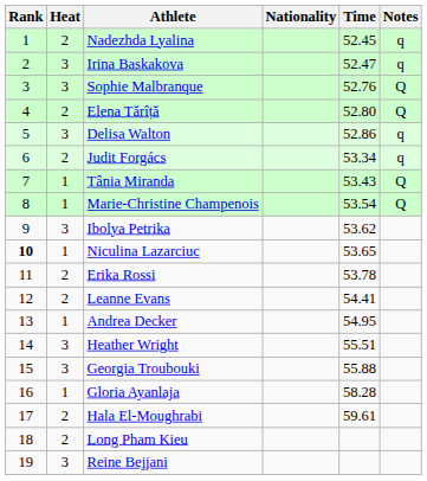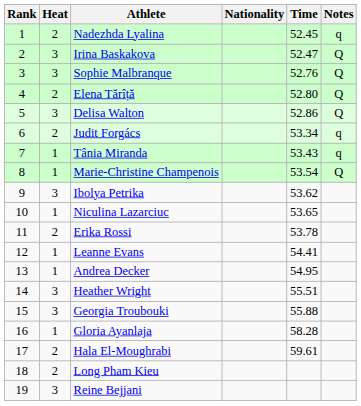Irina Baskakova | Notes: q -> Q
Delisa Walton | Notes: q -> Q
Tânia Miranda | Notes: Q -> q
Niculina Lazarciuc | Rank: bold -> normal
Leanne Evans | Heat: 2 -> 1
